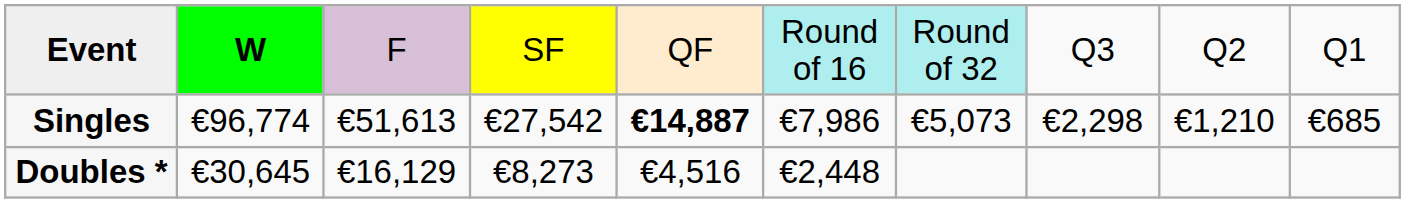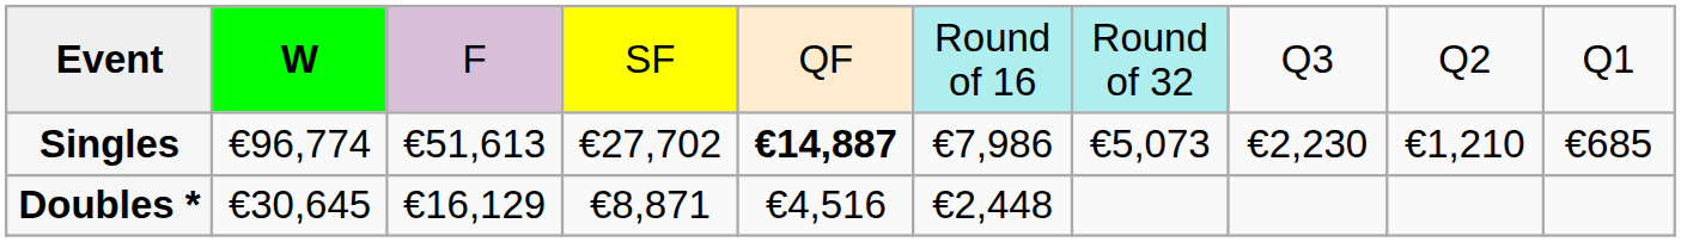Singles | column 4: €27,542 -> €27,702
Singles | column 8: €2,298 -> €2,230
Doubles * | column 4: €8,273 -> €8,871
